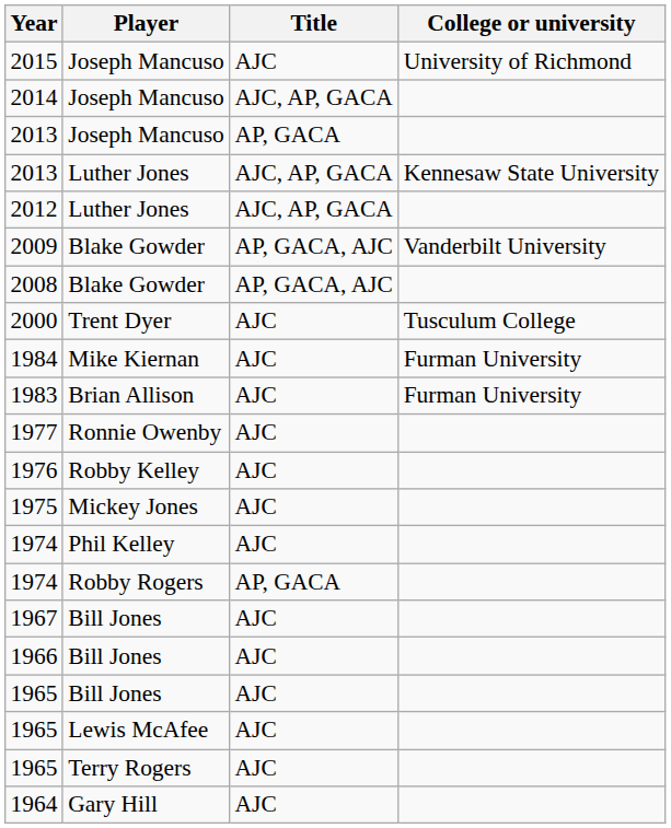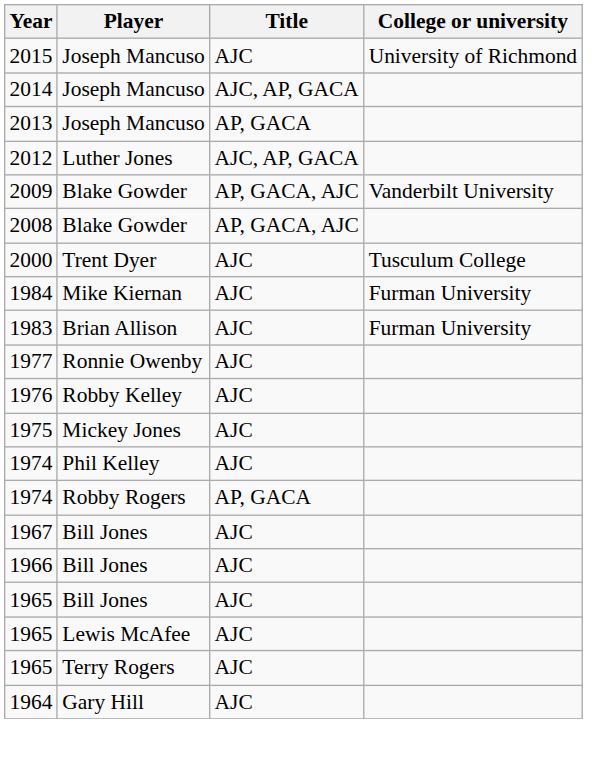- row: 2013 | Luther Jones | AJC, AP, GACA | Kennesaw State University
